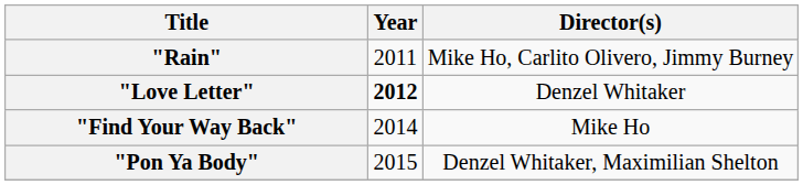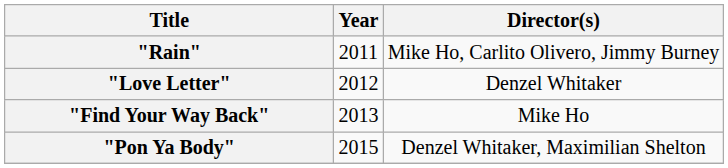"Love Letter" | Year: bold -> normal
"Find Your Way Back" | Year: 2014 -> 2013
